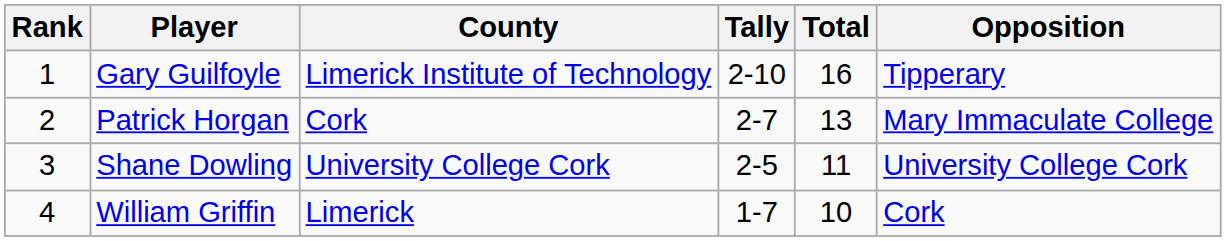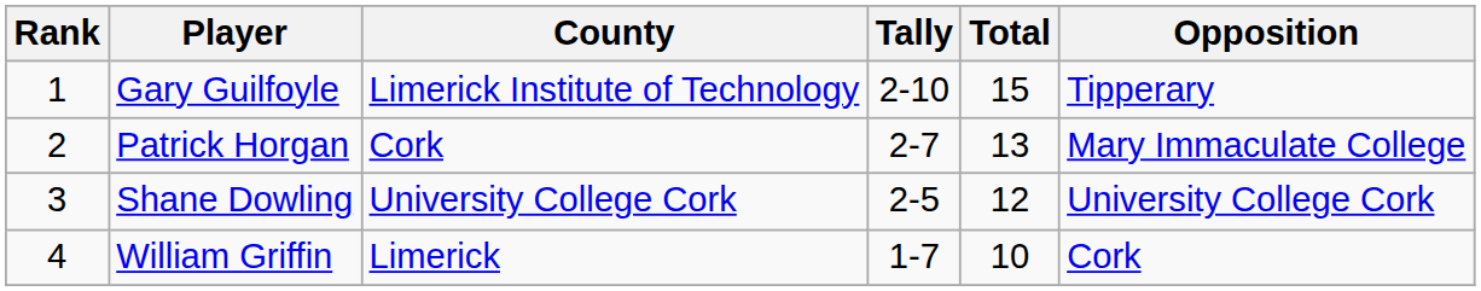Gary Guilfoyle | Total: 16 -> 15
Shane Dowling | Total: 11 -> 12
